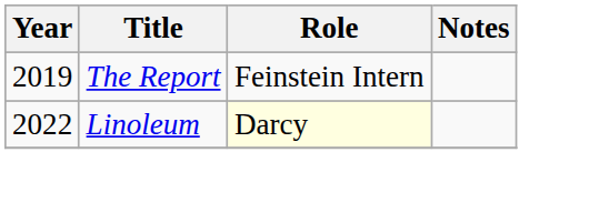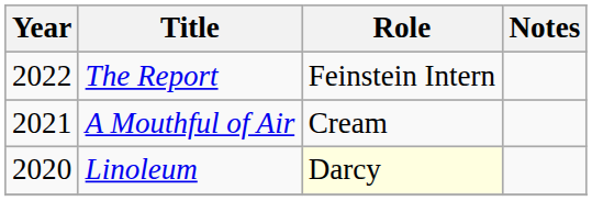The Report | Year: 2019 -> 2022
+ row: 2021 | A Mouthful of Air | Cream
Linoleum | Year: 2022 -> 2020
